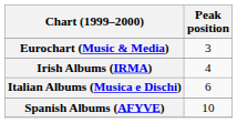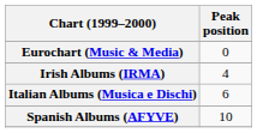Eurochart (Music & Media) | Peak position: 3 -> 0
